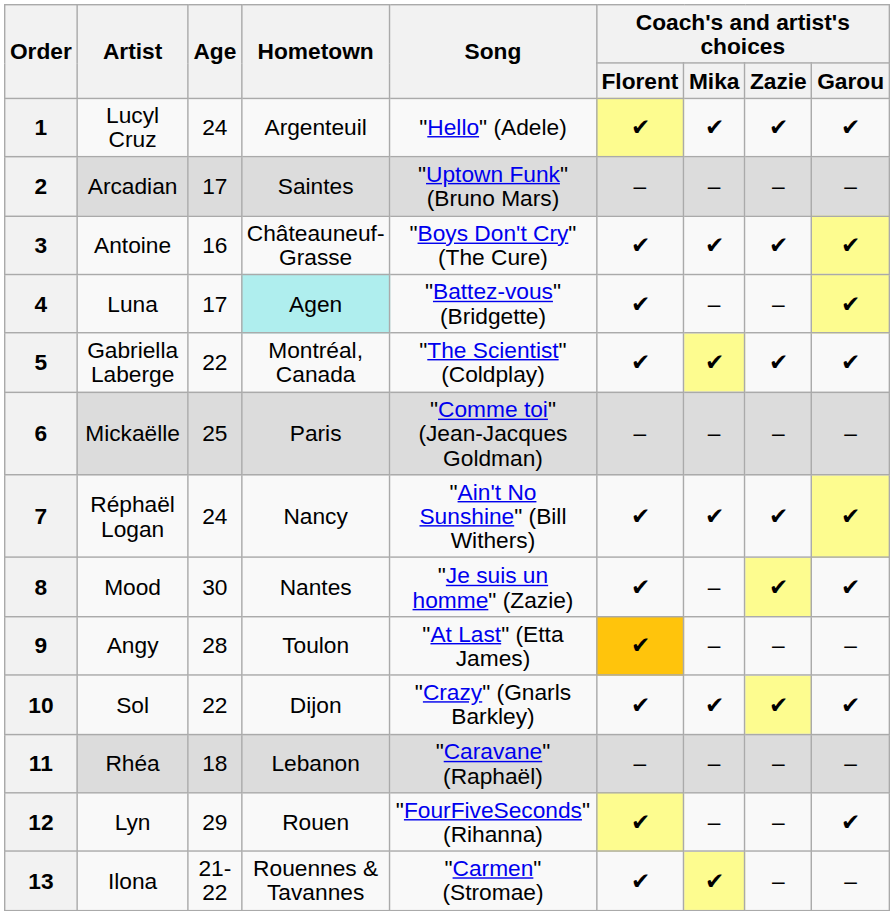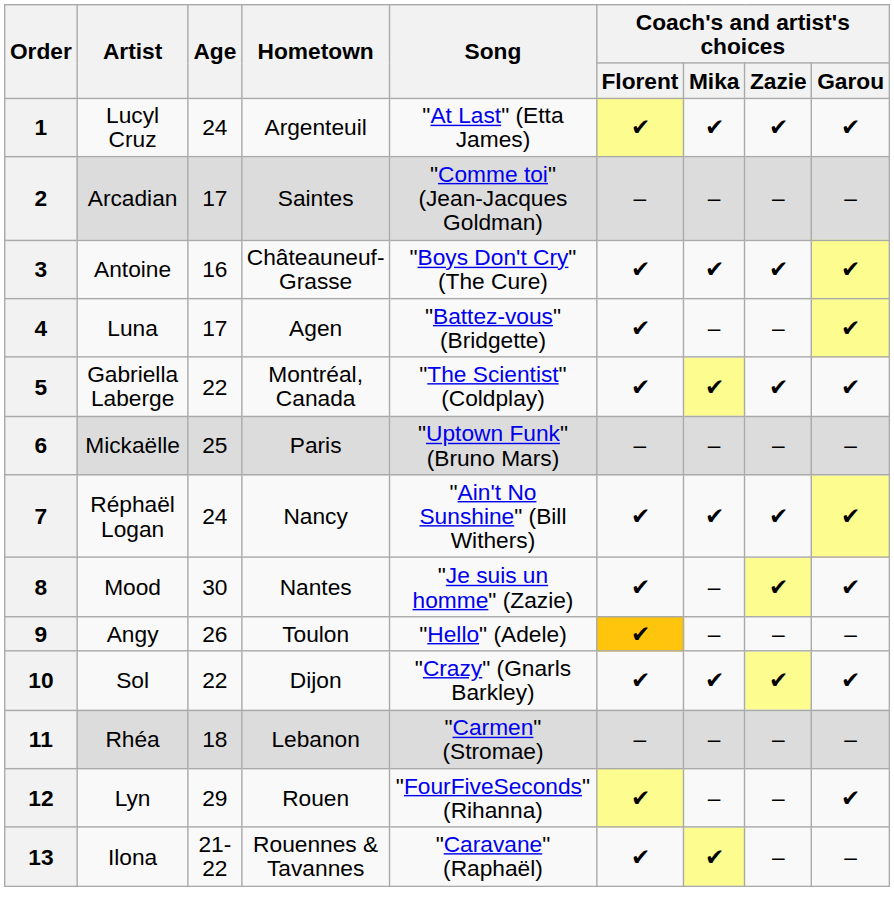1 | Song: "Hello" (Adele) -> "At Last" (Etta James)
2 | Song: "Uptown Funk" (Bruno Mars) -> "Comme toi" (Jean-Jacques Goldman)
4 | Hometown: paleturquoise background -> no background
6 | Song: "Comme toi" (Jean-Jacques Goldman) -> "Uptown Funk" (Bruno Mars)
9 | Age: 28 -> 26
9 | Song: "At Last" (Etta James) -> "Hello" (Adele)
11 | Song: "Caravane" (Raphaël) -> "Carmen" (Stromae)
13 | Song: "Carmen" (Stromae) -> "Caravane" (Raphaël)
